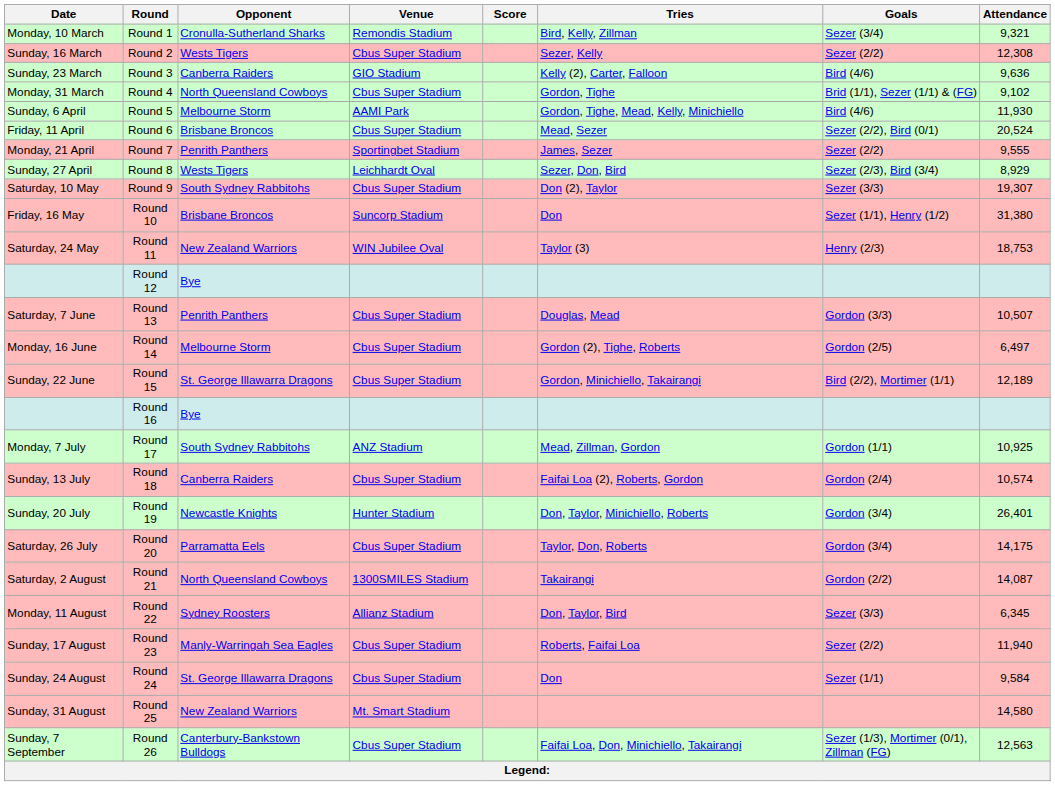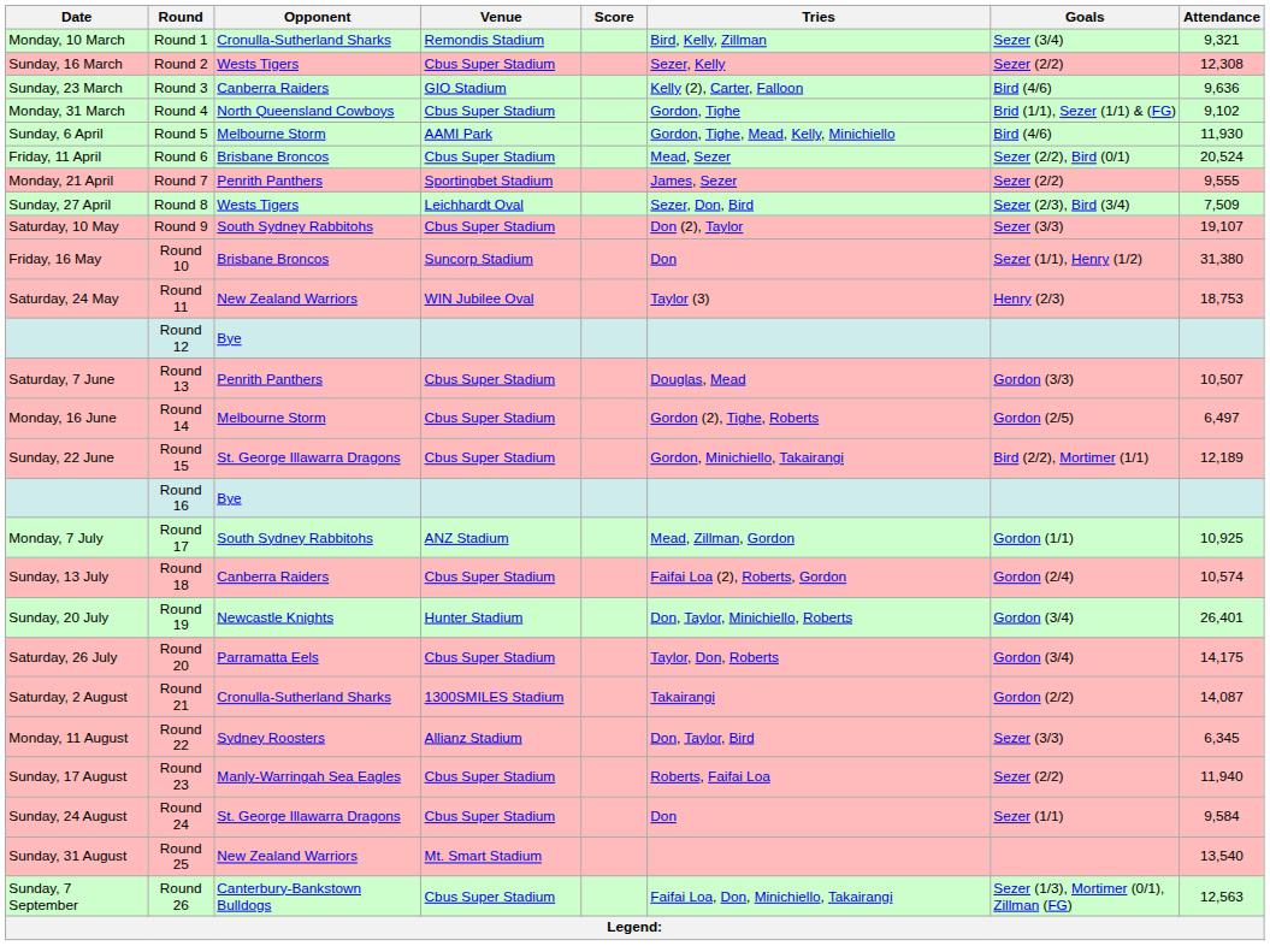Round 8 | Attendance: 8,929 -> 7,509
Round 9 | Attendance: 19,307 -> 19,107
Round 21 | Opponent: North Queensland Cowboys -> Cronulla-Sutherland Sharks
Round 25 | Attendance: 14,580 -> 13,540
